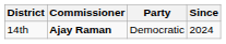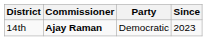14th | Since: 2024 -> 2023
